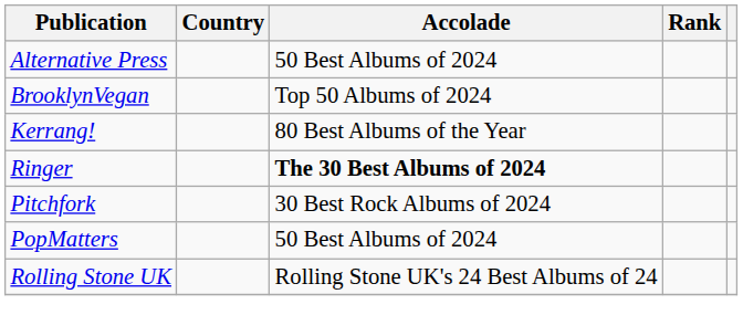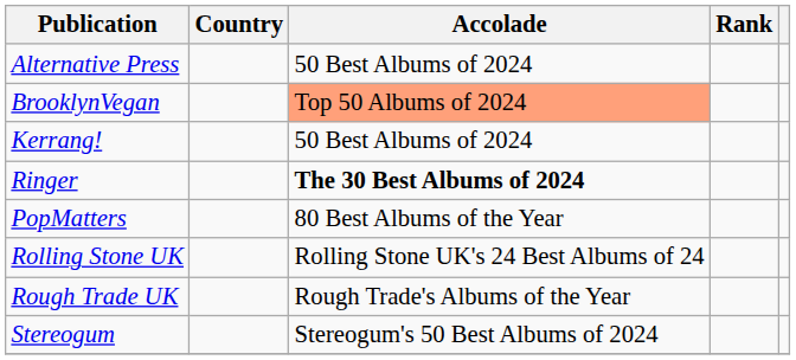BrooklynVegan | Accolade: no background -> lightsalmon background
Kerrang! | Accolade: 80 Best Albums of the Year -> 50 Best Albums of 2024
- row: Pitchfork | 30 Best Rock Albums of 2024
PopMatters | Accolade: 50 Best Albums of 2024 -> 80 Best Albums of the Year
+ row: Rough Trade UK | Rough Trade's Albums of the Year
+ row: Stereogum | Stereogum's 50 Best Albums of 2024
